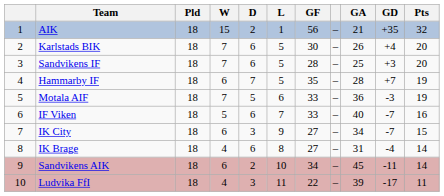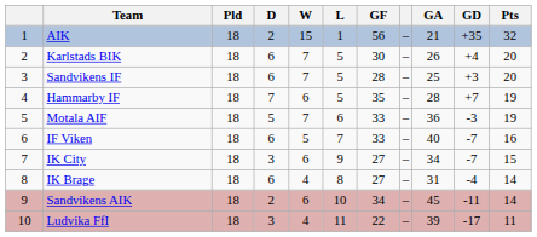columns swapped: W <-> D
